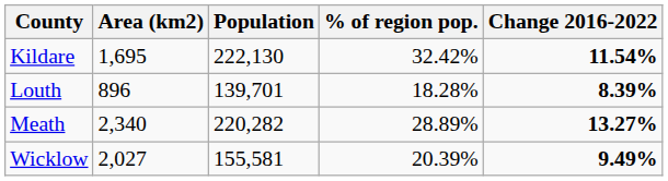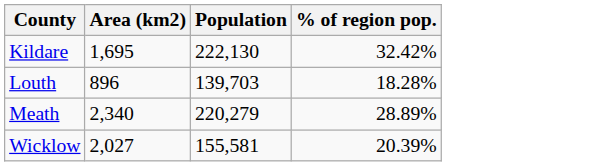- column: Change 2016-2022 | 11.54% | 8.39% | 13.27% | 9.49%
Louth | Population: 139,701 -> 139,703
Meath | Population: 220,282 -> 220,279
